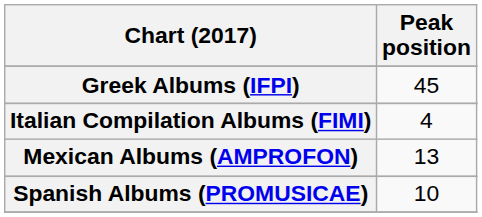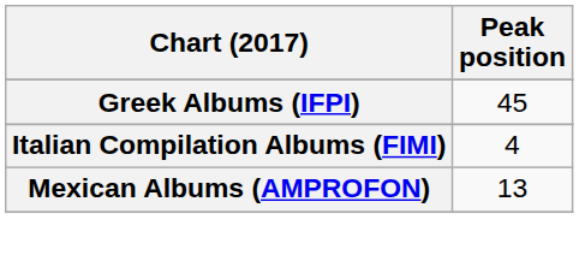- row: Spanish Albums (PROMUSICAE) | 10
